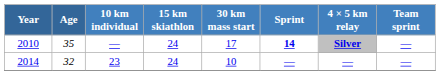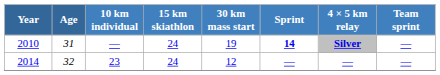2010 | Age: 35 -> 31
2010 | 30 km mass start: 17 -> 19
2014 | 30 km mass start: 10 -> 12
